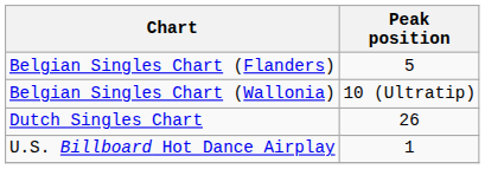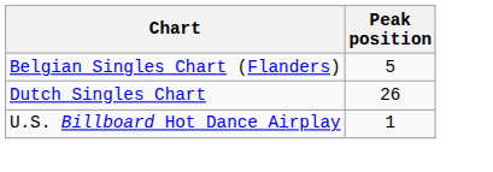- row: Belgian Singles Chart (Wallonia) | 10 (Ultratip)
